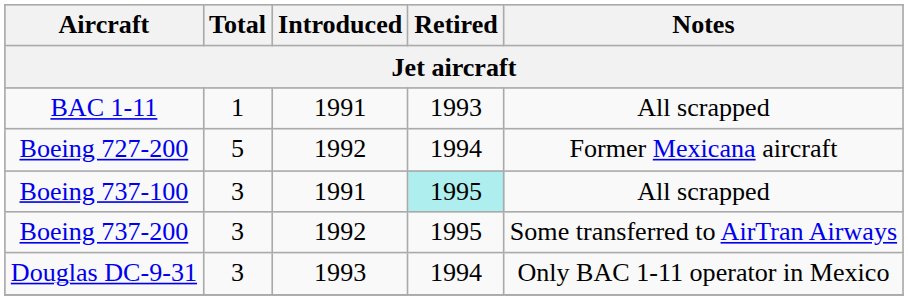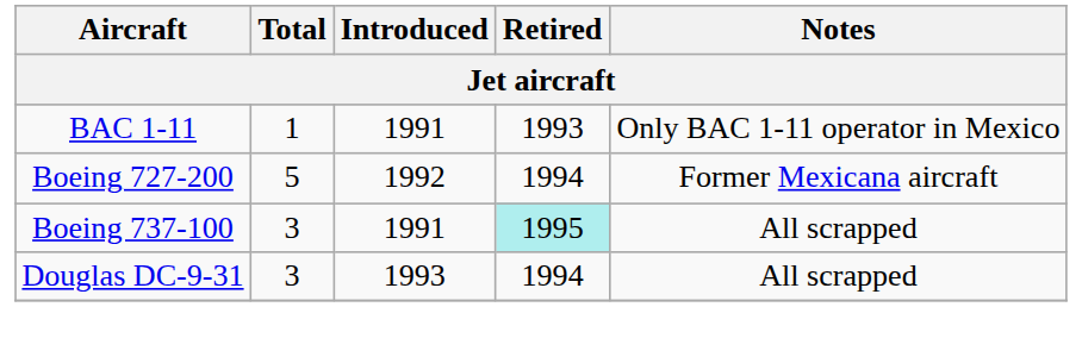BAC 1-11 | Notes: All scrapped -> Only BAC 1-11 operator in Mexico
- row: Boeing 737-200 | 3 | 1992 | 1995 | Some transferred to AirTran Airways
Douglas DC-9-31 | Notes: Only BAC 1-11 operator in Mexico -> All scrapped
